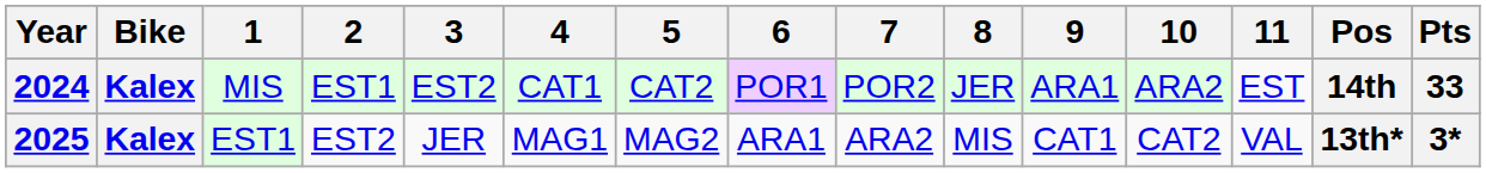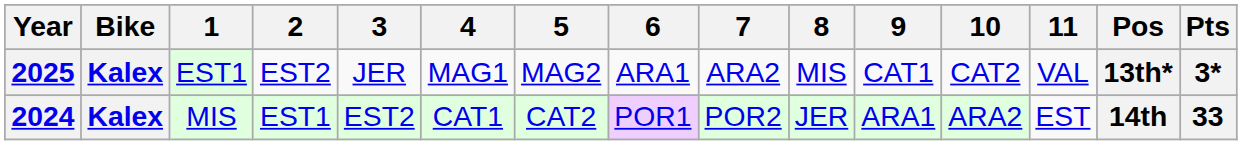rows swapped: 2024 <-> 2025
